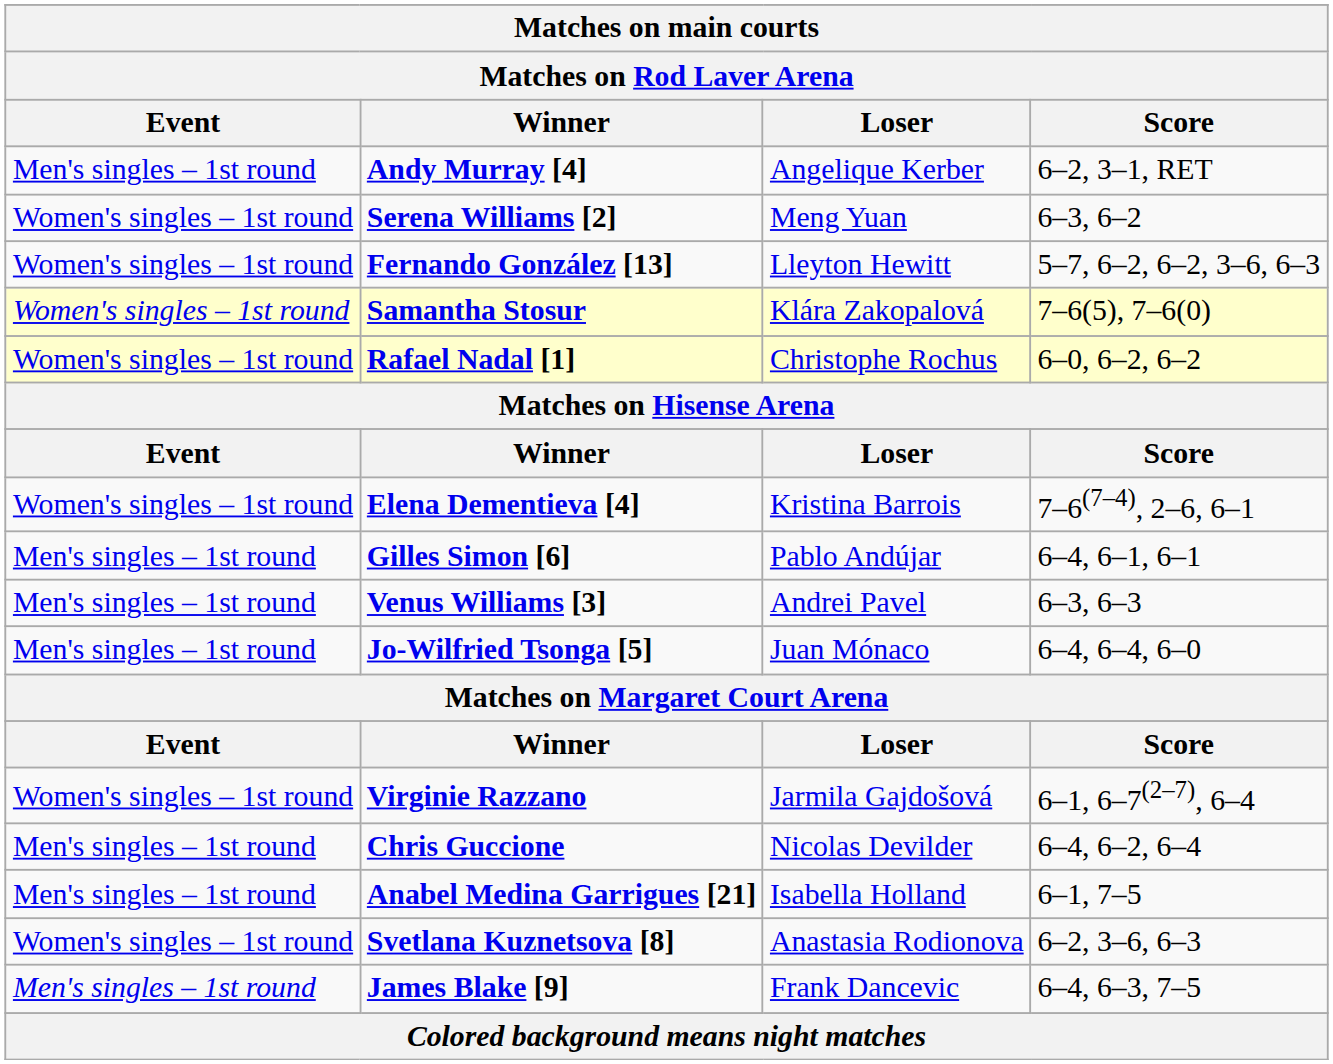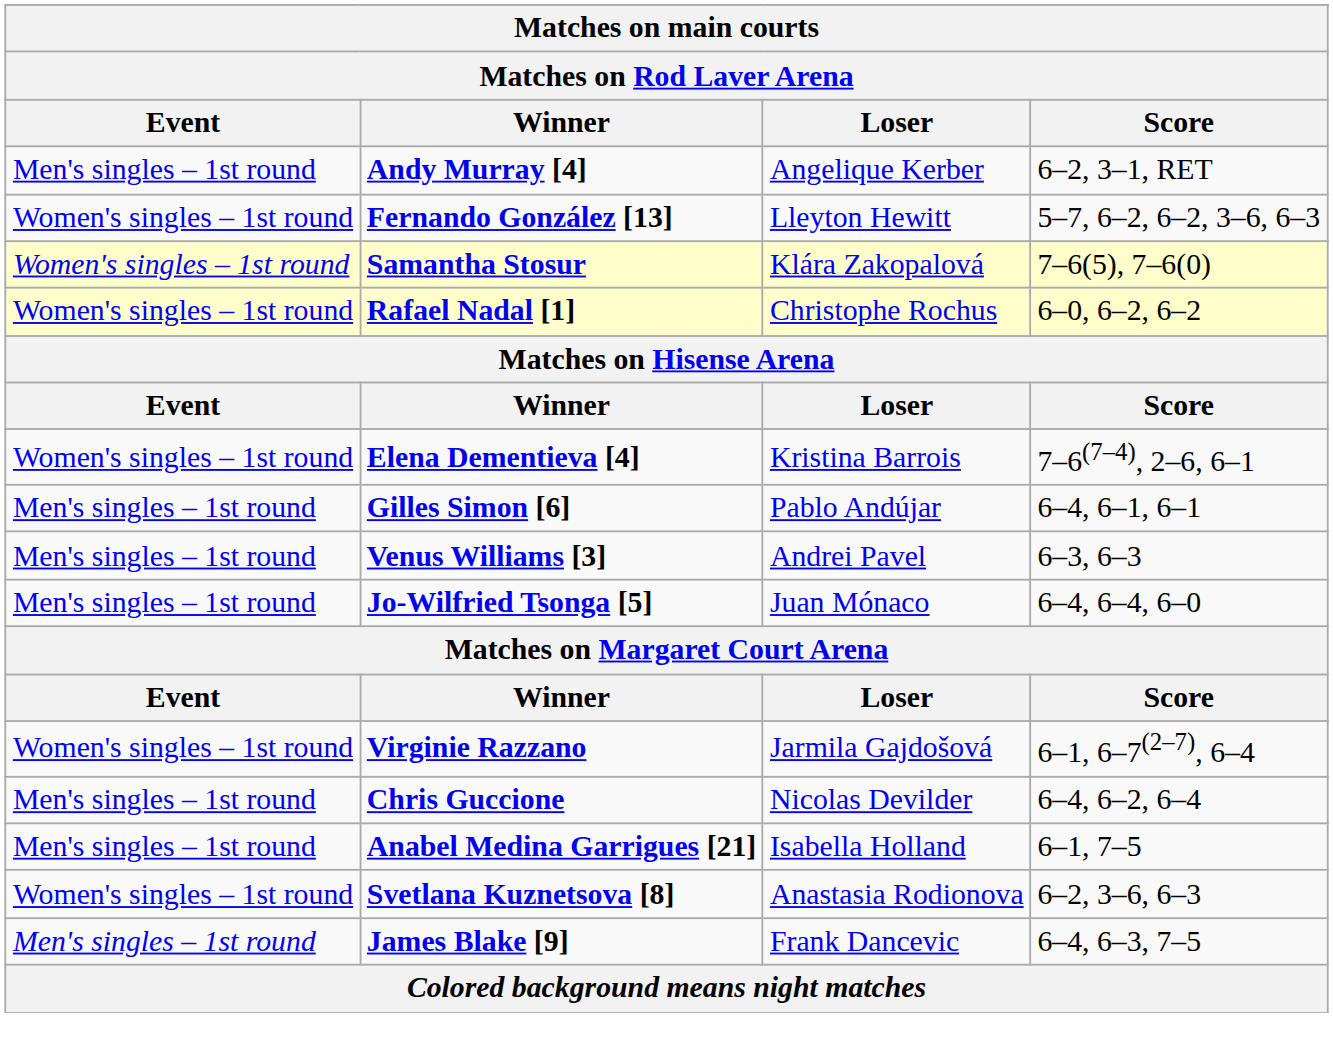- row: Women's singles – 1st round | Serena Williams [2] | Meng Yuan | 6–3, 6–2
